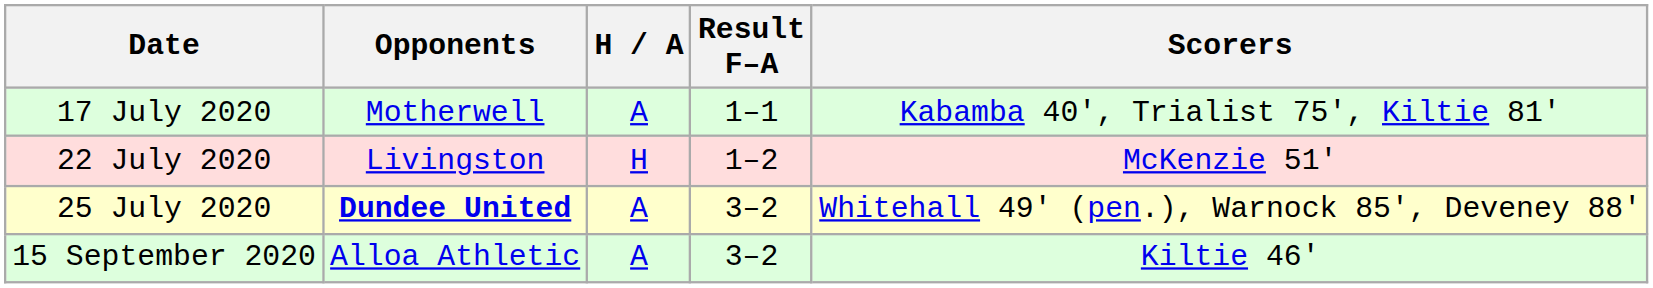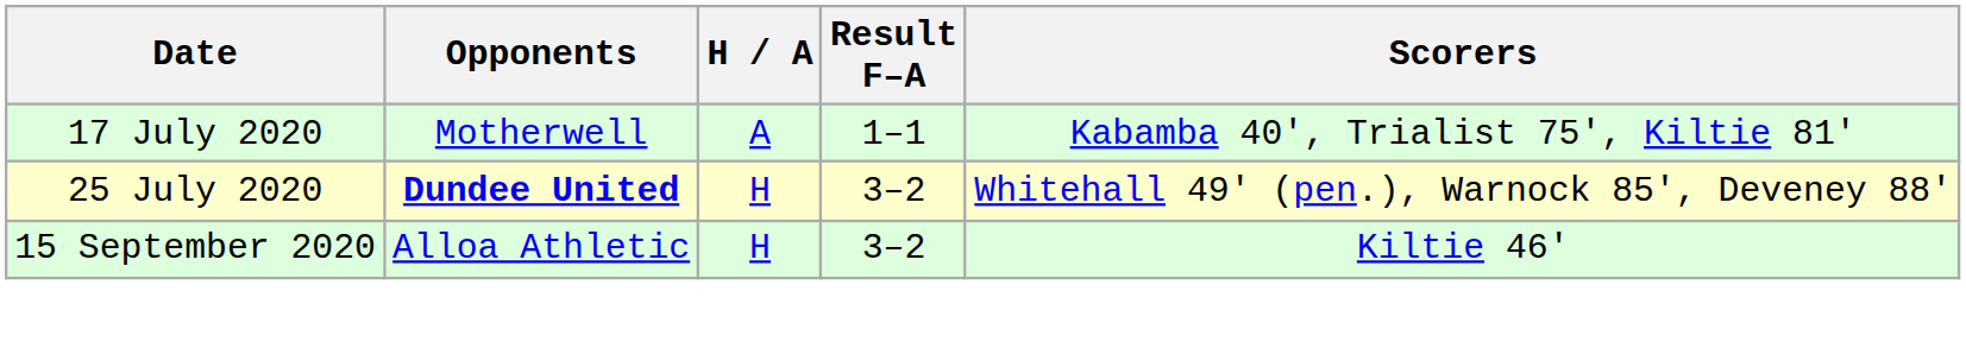- row: 22 July 2020 | Livingston | H | 1–2 | McKenzie 51'
25 July 2020 | H / A: A -> H
15 September 2020 | H / A: A -> H
